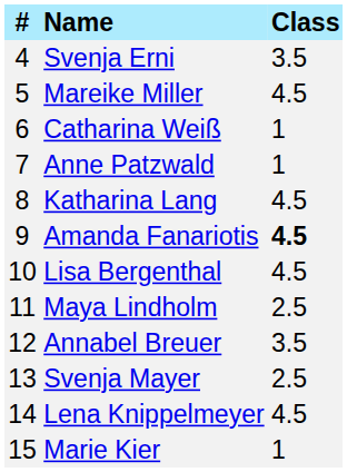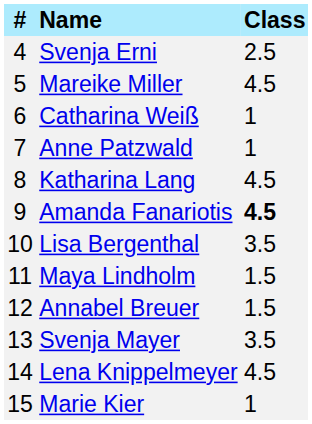Svenja Erni | Class: 3.5 -> 2.5
Lisa Bergenthal | Class: 4.5 -> 3.5
Maya Lindholm | Class: 2.5 -> 1.5
Annabel Breuer | Class: 3.5 -> 1.5
Svenja Mayer | Class: 2.5 -> 3.5
